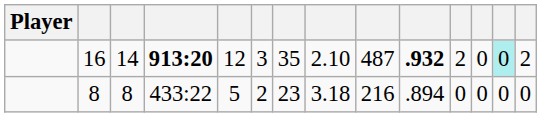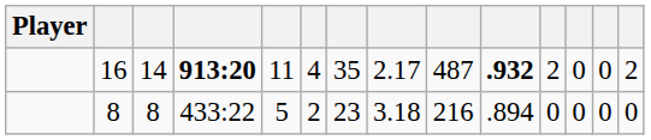16 | column 5: 12 -> 11
16 | column 6: 3 -> 4
16 | column 8: 2.10 -> 2.17
16 | column 13: paleturquoise background -> no background
